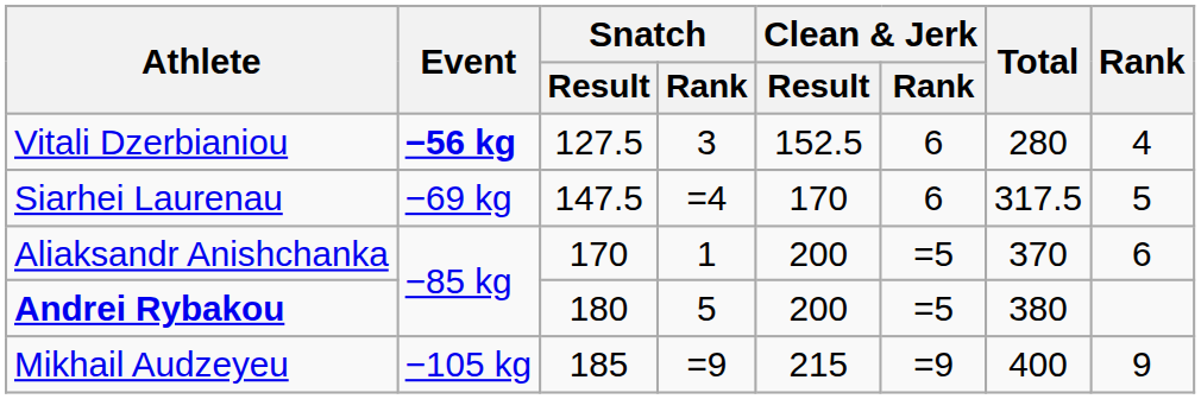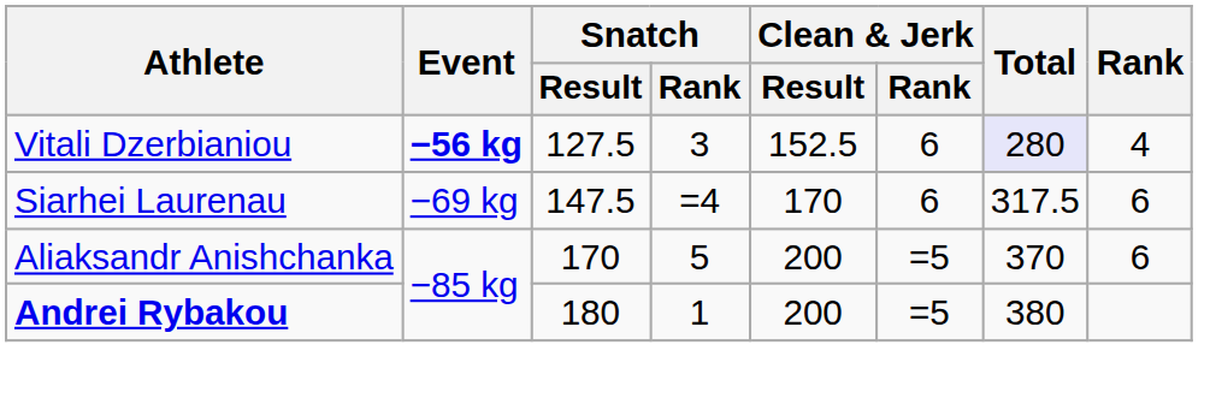Vitali Dzerbianiou | Total: no background -> lavender background
Siarhei Laurenau | Rank: 5 -> 6
Aliaksandr Anishchanka | Snatch / Rank: 1 -> 5
Andrei Rybakou | Snatch / Rank: 5 -> 1
- row: Mikhail Audzeyeu | −105 kg | 185 | =9 | 215 | =9 | 400 | 9
